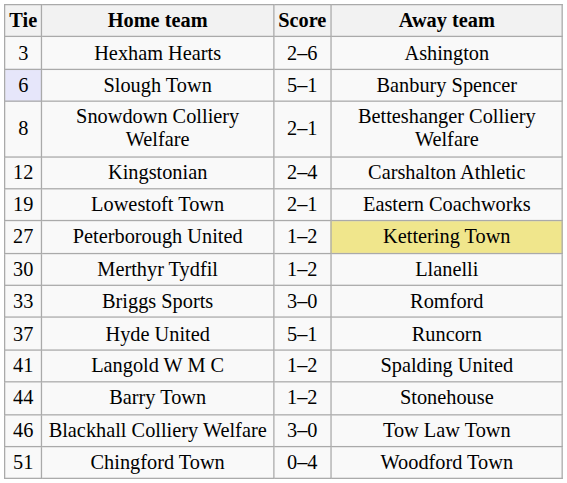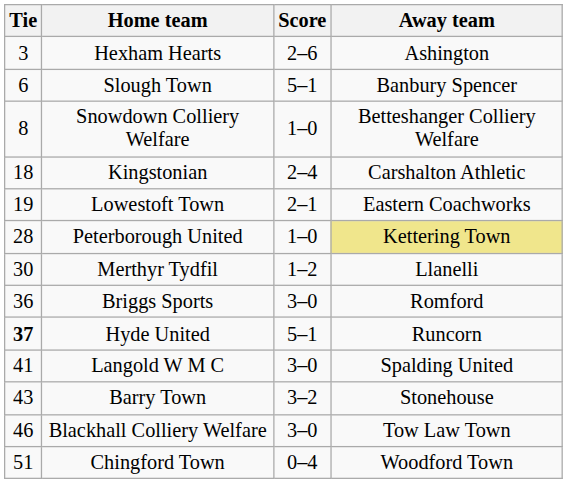Slough Town | Tie: lavender background -> no background
Snowdown Colliery Welfare | Score: 2–1 -> 1–0
Kingstonian | Tie: 12 -> 18
Peterborough United | Tie: 27 -> 28
Peterborough United | Score: 1–2 -> 1–0
Briggs Sports | Tie: 33 -> 36
Hyde United | Tie: normal -> bold
Langold W M C | Score: 1–2 -> 3–0
Barry Town | Tie: 44 -> 43
Barry Town | Score: 1–2 -> 3–2
